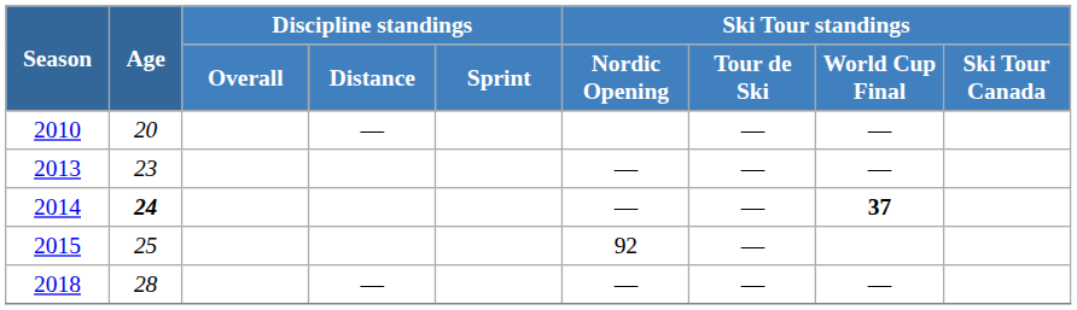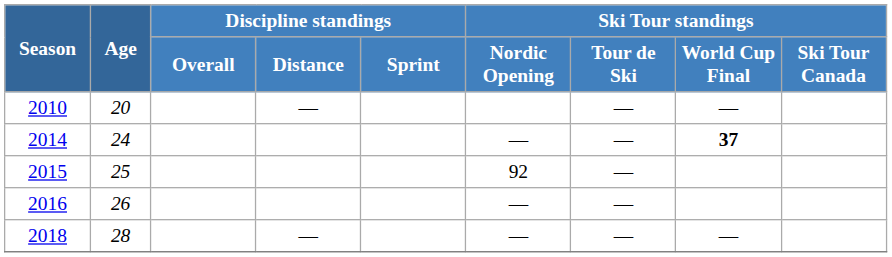- row: 2013 | 23 | — | — | —
2014 | Age: bold -> normal
+ row: 2016 | 26 | — | —
